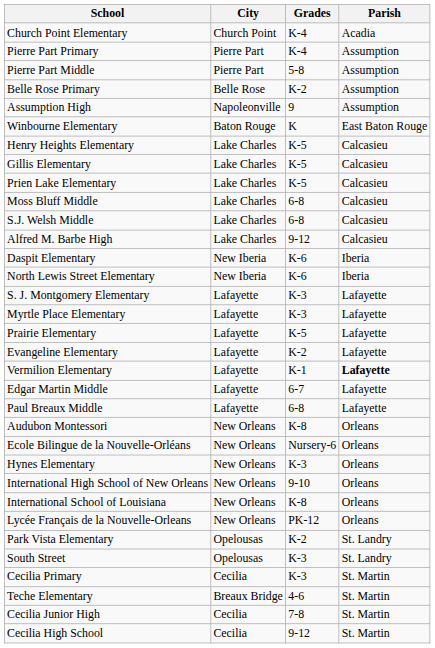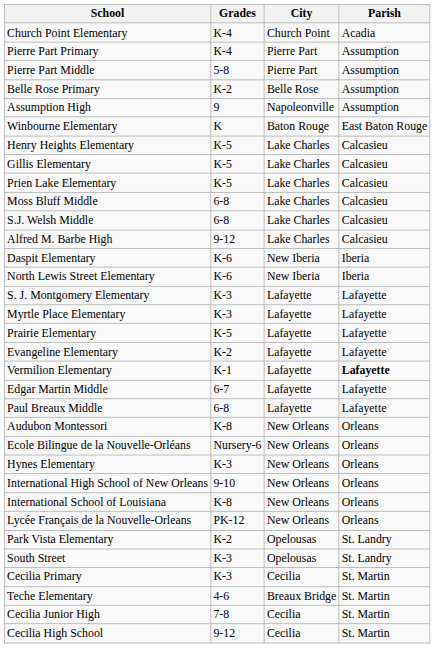columns swapped: Grades <-> City
